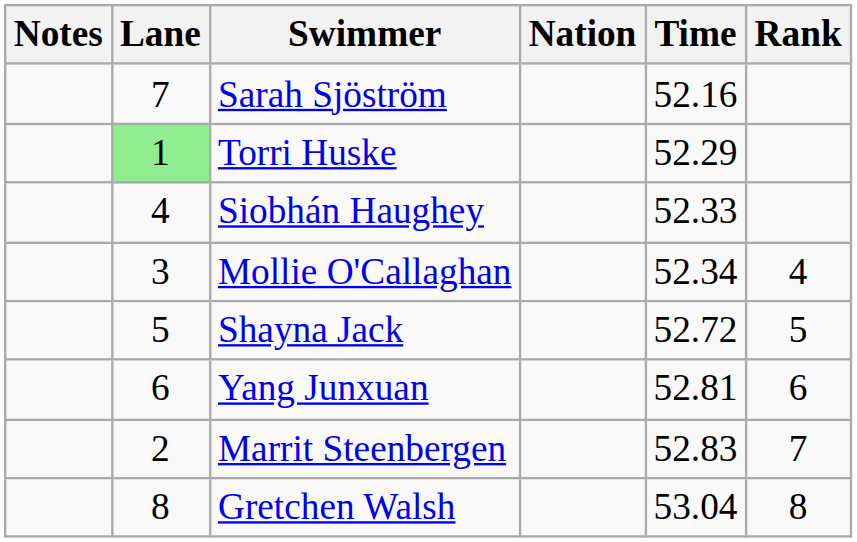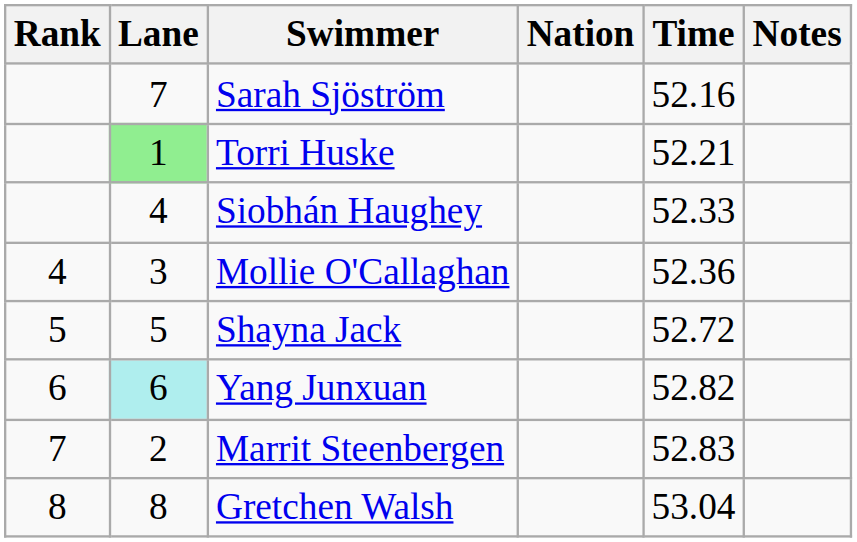columns swapped: Rank <-> Notes
Torri Huske | Time: 52.29 -> 52.21
Mollie O'Callaghan | Time: 52.34 -> 52.36
Yang Junxuan | Lane: no background -> paleturquoise background
Yang Junxuan | Time: 52.81 -> 52.82
